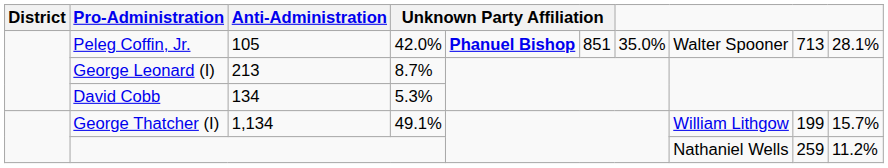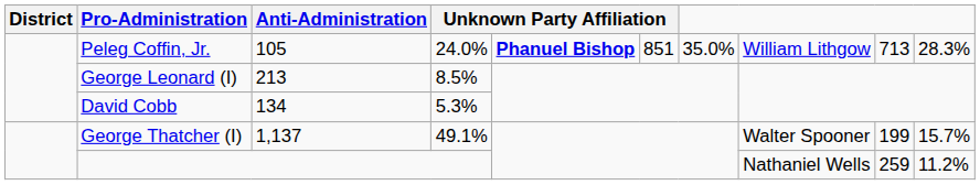Peleg Coffin, Jr. | column 4: 42.0% -> 24.0%
Peleg Coffin, Jr. | column 8: Walter Spooner -> William Lithgow
Peleg Coffin, Jr. | column 10: 28.1% -> 28.3%
George Leonard (I) | column 4: 8.7% -> 8.5%
George Thatcher (I) | Anti-Administration: 1,134 -> 1,137
George Thatcher (I) | column 8: William Lithgow -> Walter Spooner
